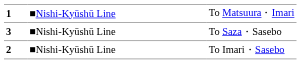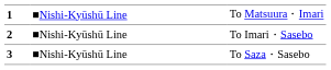rows swapped: 2 <-> 3
